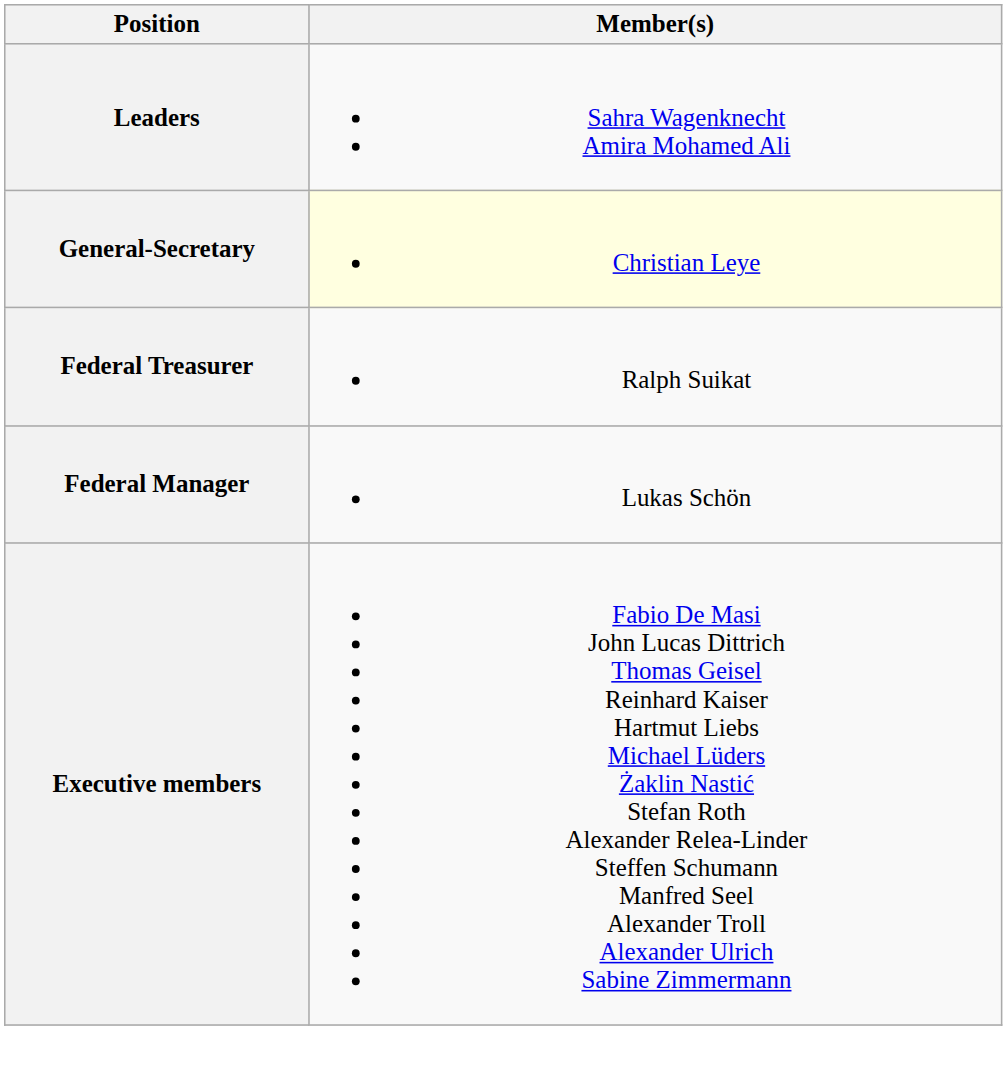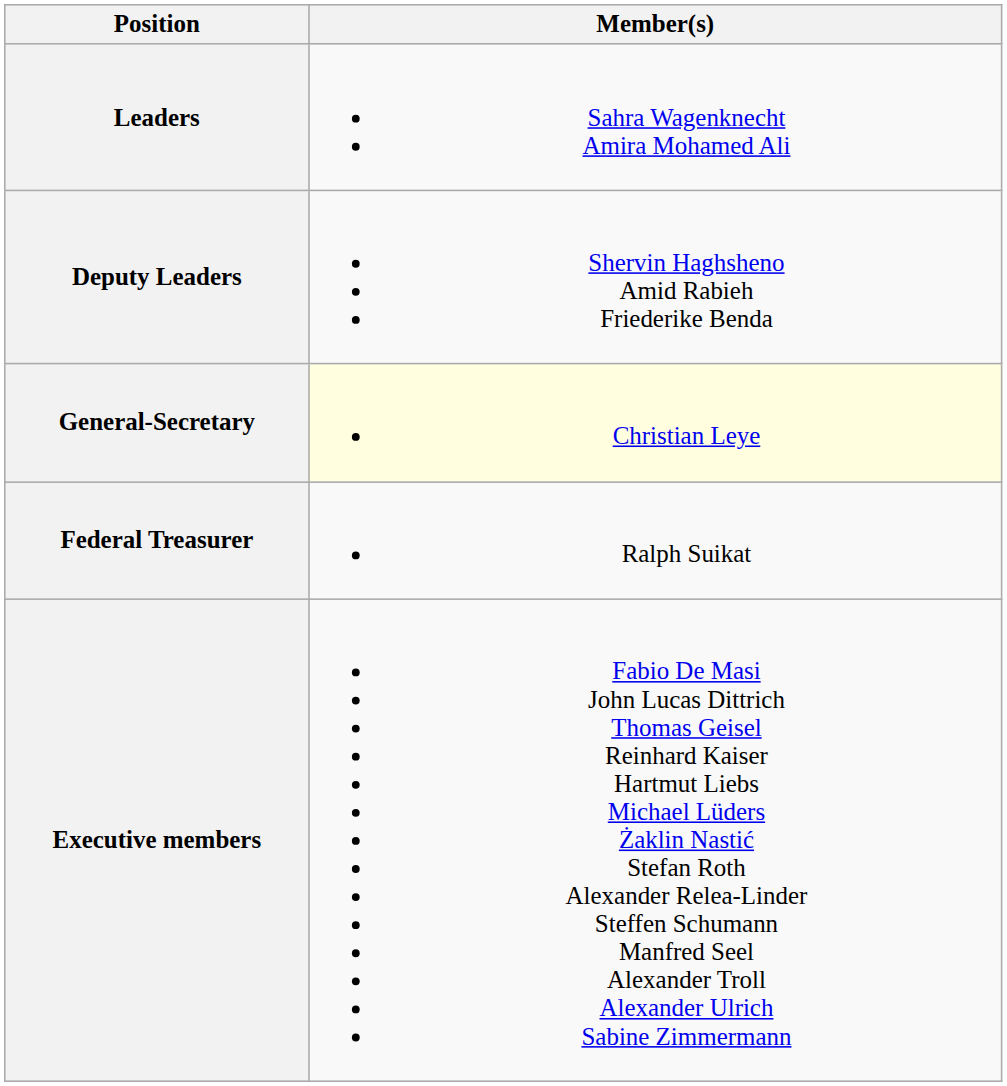+ row: Deputy Leaders | Shervin Haghsheno Amid Rabieh Friederike Benda
- row: Federal Manager | Lukas Schön
